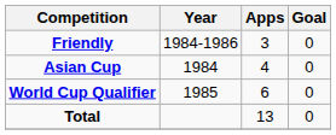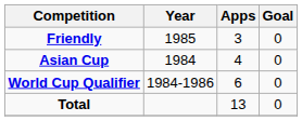Friendly | Year: 1984-1986 -> 1985
World Cup Qualifier | Year: 1985 -> 1984-1986
